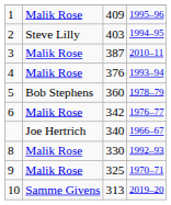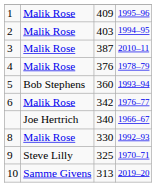2 | column 2: Steve Lilly -> Malik Rose
4 | column 4: 1993–94 -> 1978–79
5 | column 4: 1978–79 -> 1993–94
9 | column 2: Malik Rose -> Steve Lilly
